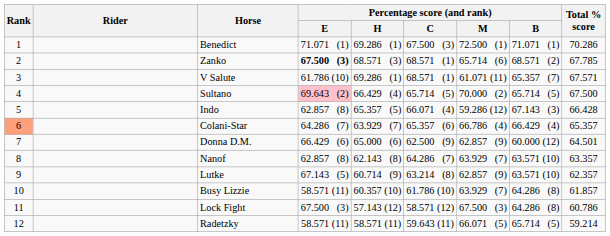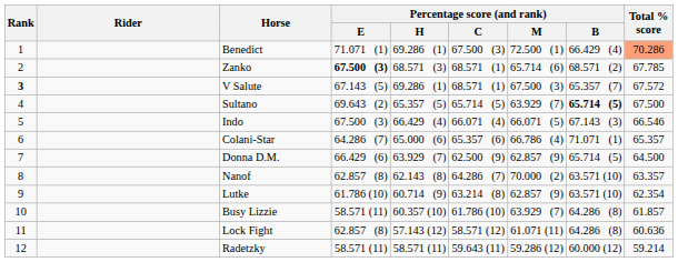Benedict | Percentage score (and rank) / B: 71.071 (1) -> 66.429 (4)
Benedict | Total % score: no background -> lightsalmon background
V Salute | Rank: normal -> bold
V Salute | Percentage score (and rank) / E: 61.786 (10) -> 67.143 (5)
V Salute | Percentage score (and rank) / M: 61.071 (11) -> 67.500 (3)
V Salute | Total % score: 67.571 -> 67.572
Sultano | Percentage score (and rank) / E: pink background -> no background
Sultano | Percentage score (and rank) / H: 66.429 (4) -> 65.357 (5)
Sultano | Percentage score (and rank) / M: 70.000 (2) -> 63.929 (7)
Sultano | Percentage score (and rank) / B: normal -> bold
Indo | Percentage score (and rank) / E: 62.857 (8) -> 67.500 (3)
Indo | Percentage score (and rank) / H: 65.357 (5) -> 66.429 (4)
Indo | Percentage score (and rank) / M: 59.286 (12) -> 66.071 (5)
Indo | Total % score: 66.428 -> 66.546
Colani-Star | Rank: lightsalmon background -> no background
Colani-Star | Percentage score (and rank) / H: 63.929 (7) -> 65.000 (6)
Colani-Star | Percentage score (and rank) / B: 66.429 (4) -> 71.071 (1)
Donna D.M. | Percentage score (and rank) / H: 65.000 (6) -> 63.929 (7)
Donna D.M. | Percentage score (and rank) / B: 60.000 (12) -> 65.714 (5)
Donna D.M. | Total % score: 64.501 -> 64.500
Nanof | Percentage score (and rank) / M: 63.929 (7) -> 70.000 (2)
Lutke | Percentage score (and rank) / E: 67.143 (5) -> 61.786 (10)
Lutke | Total % score: 62.357 -> 62.354
Lock Fight | Percentage score (and rank) / E: 67.500 (3) -> 62.857 (8)
Lock Fight | Percentage score (and rank) / M: 67.500 (3) -> 61.071 (11)
Lock Fight | Total % score: 60.786 -> 60.636
Radetzky | Percentage score (and rank) / M: 66.071 (5) -> 59.286 (12)
Radetzky | Percentage score (and rank) / B: 65.714 (5) -> 60.000 (12)
